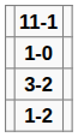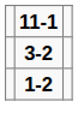- row: 1-0
